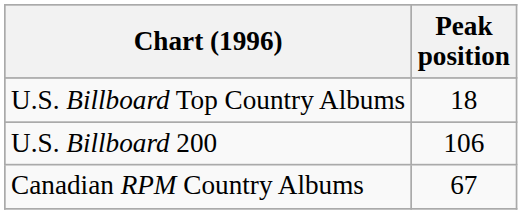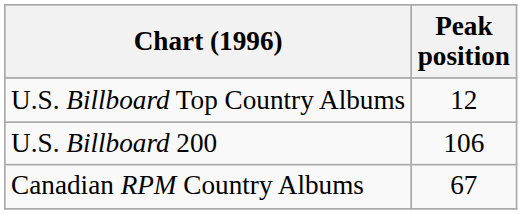U.S. Billboard Top Country Albums | Peak position: 18 -> 12
